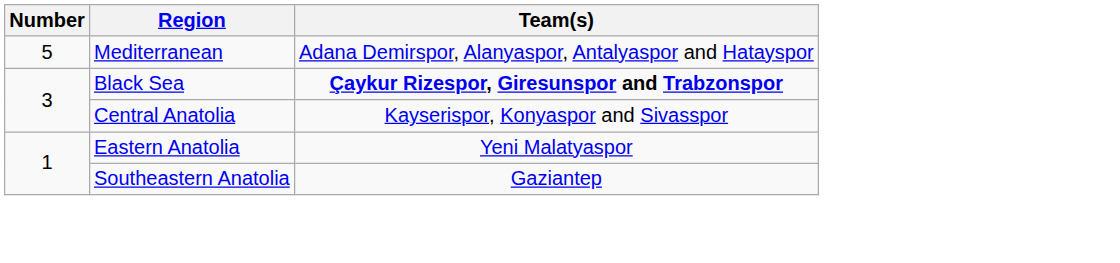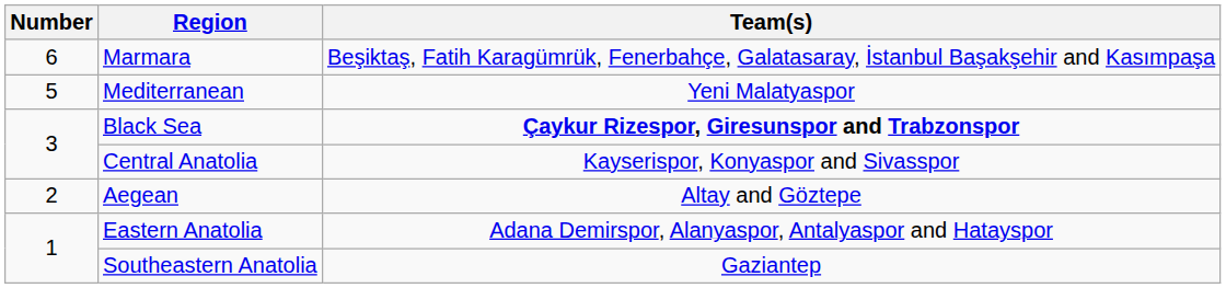+ row: 6 | Marmara | Beşiktaş, Fatih Karagümrük, Fenerbahçe, Galatasaray, İstanbul Başakşehir and Kasımpaşa
Mediterranean | Team(s): Adana Demirspor, Alanyaspor, Antalyaspor and Hatayspor -> Yeni Malatyaspor
+ row: 2 | Aegean | Altay and Göztepe
Eastern Anatolia | Team(s): Yeni Malatyaspor -> Adana Demirspor, Alanyaspor, Antalyaspor and Hatayspor
